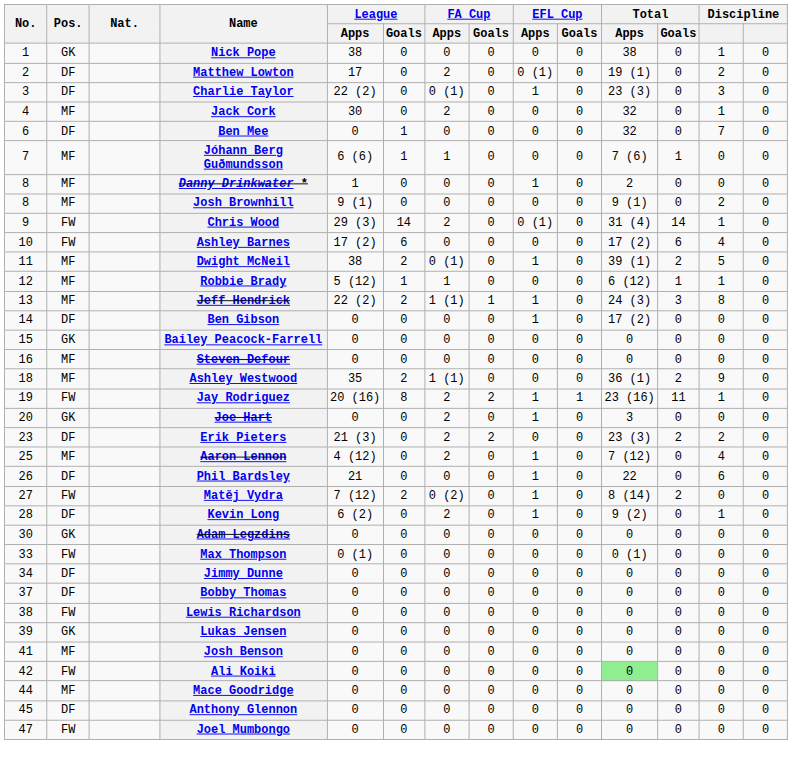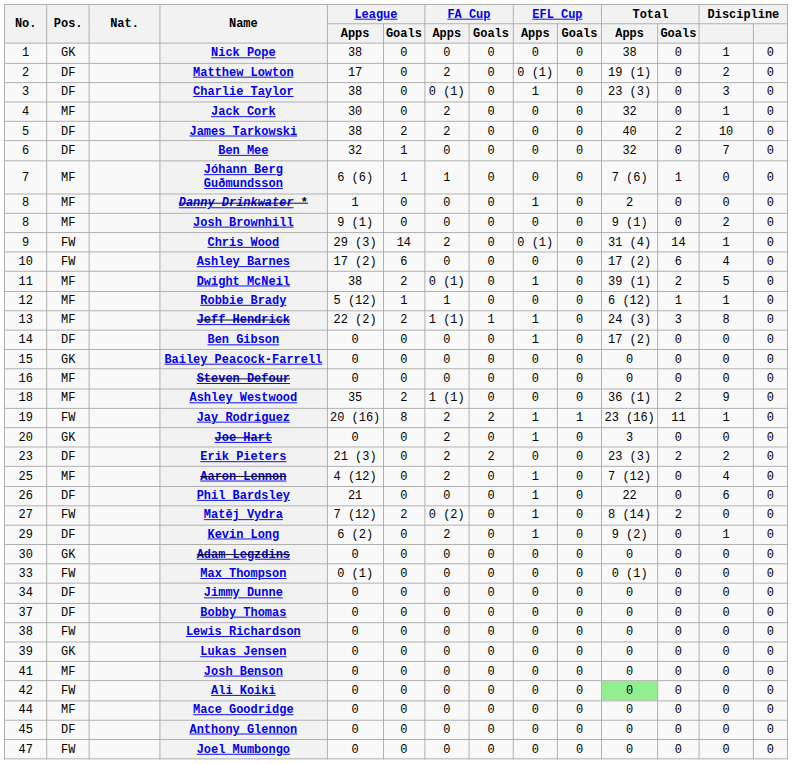Charlie Taylor | League / Apps: 22 (2) -> 38
+ row: 5 | DF | James Tarkowski | 38 | 2 | 2 | 0 | 0 | 0 | 40 | 2 | 10 | 0
Ben Mee | League / Apps: 0 -> 32
Kevin Long | No.: 28 -> 29
